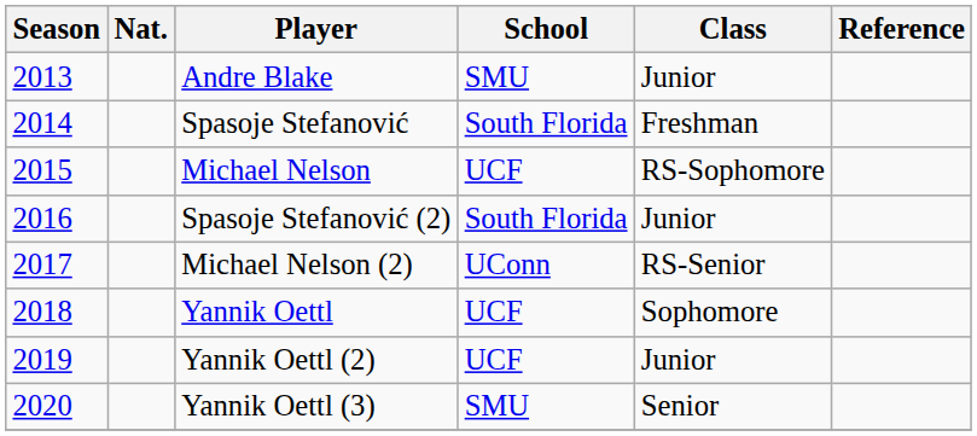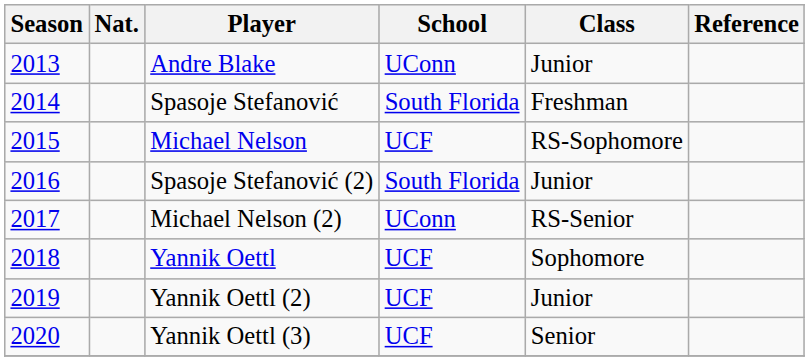Andre Blake | School: SMU -> UConn
Yannik Oettl (3) | School: SMU -> UCF
